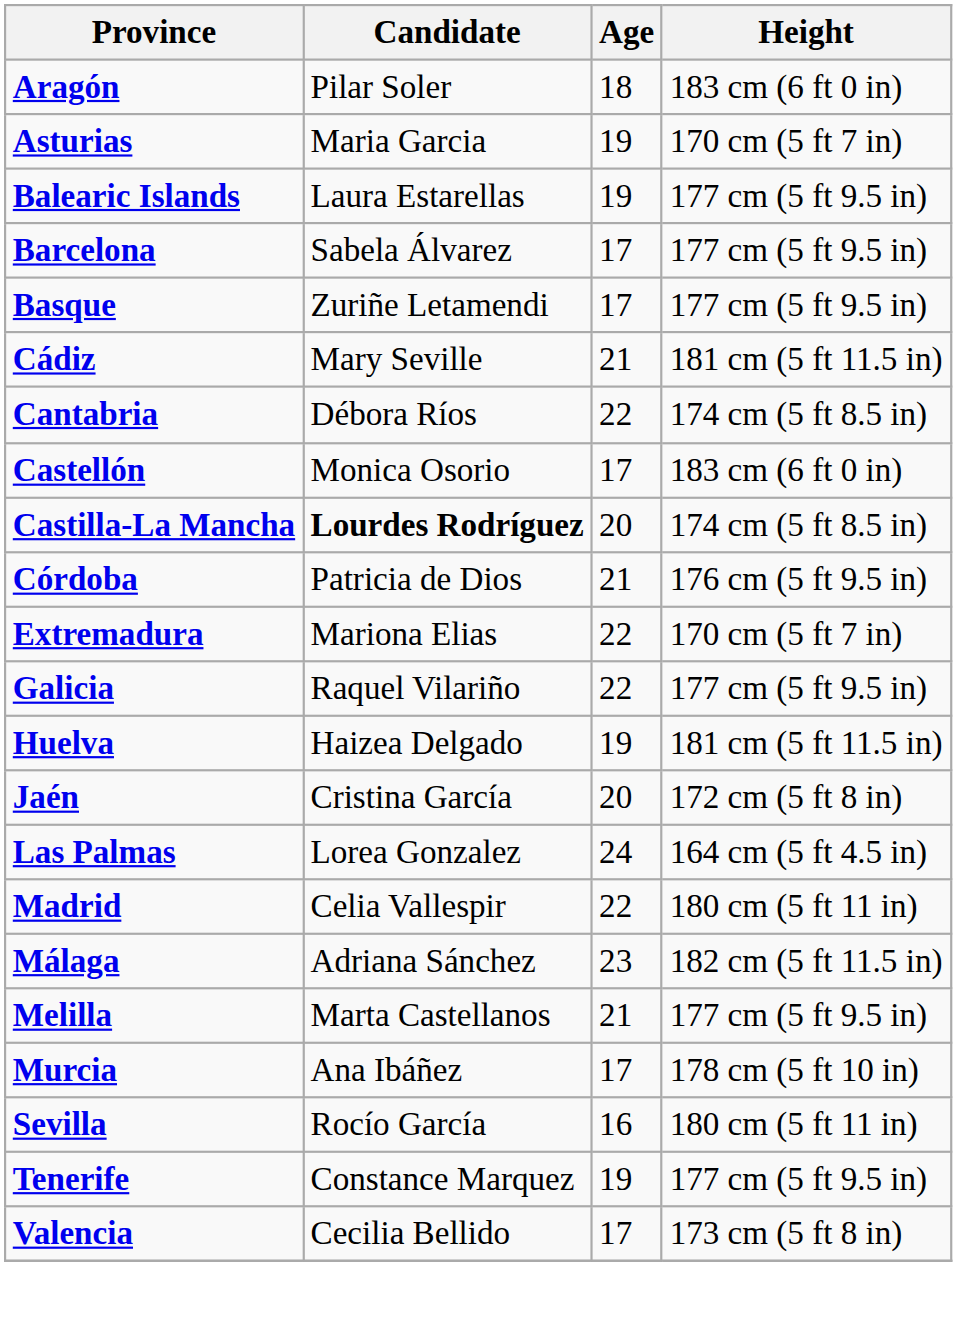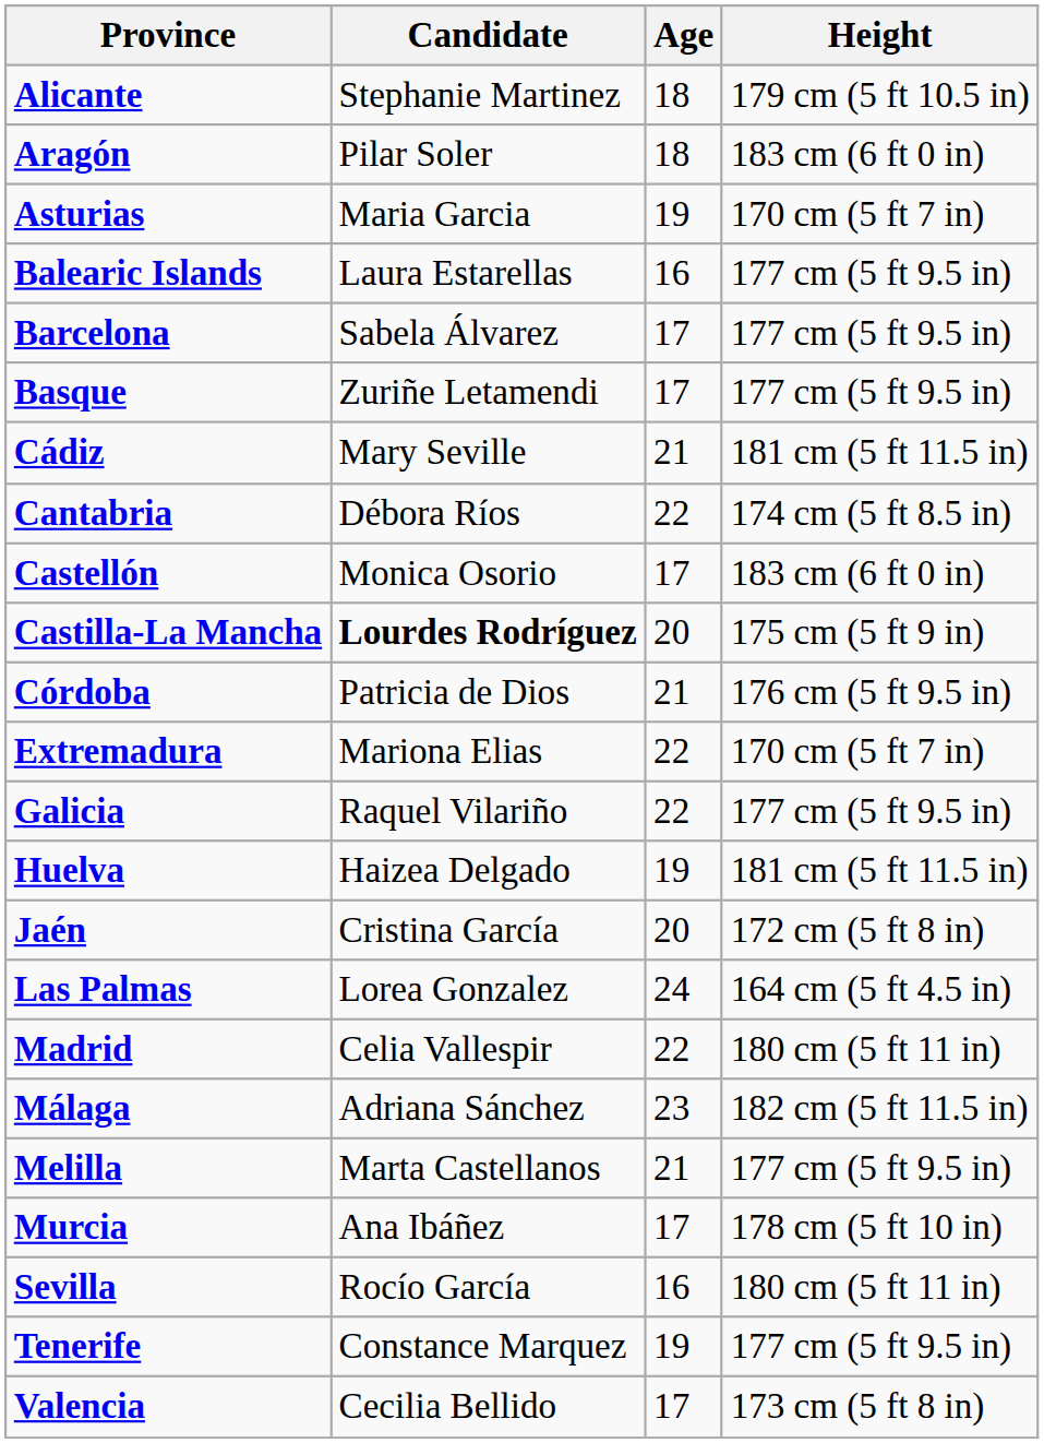+ row: Alicante | Stephanie Martinez | 18 | 179 cm (5 ft 10.5 in)
Balearic Islands | Age: 19 -> 16
Castilla-La Mancha | Height: 174 cm (5 ft 8.5 in) -> 175 cm (5 ft 9 in)
